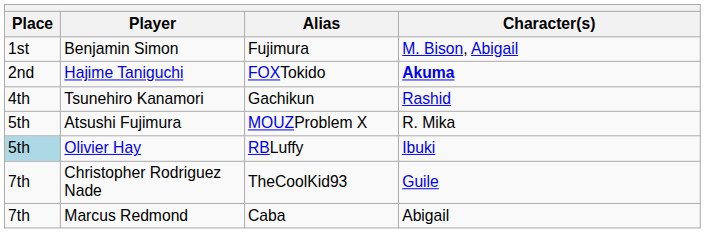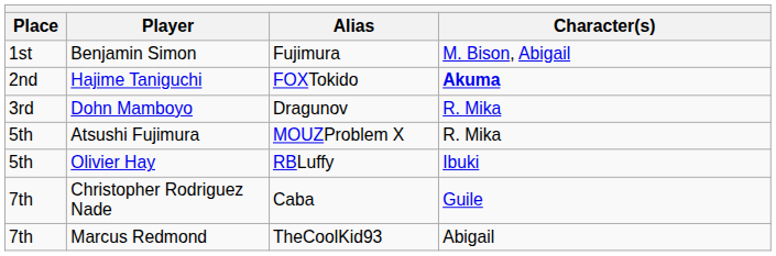+ row: 3rd | Dohn Mamboyo | Dragunov | R. Mika
- row: 4th | Tsunehiro Kanamori | Gachikun | Rashid
Olivier Hay | Place: lightblue background -> no background
Christopher Rodriguez Nade | Alias: TheCoolKid93 -> Caba
Marcus Redmond | Alias: Caba -> TheCoolKid93
